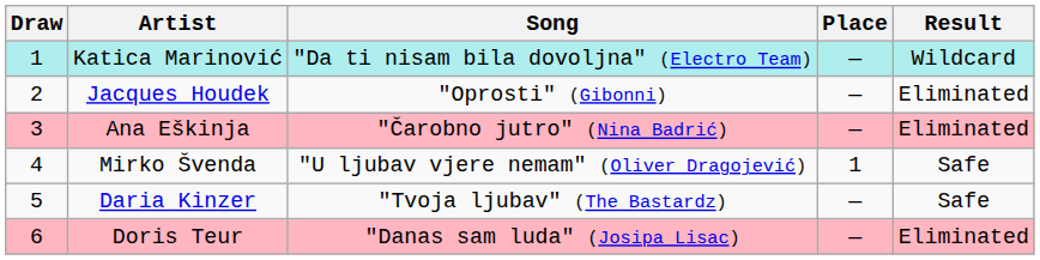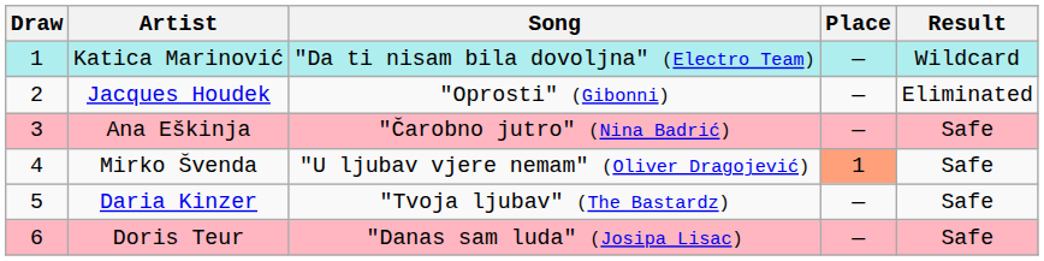Ana Eškinja | Result: Eliminated -> Safe
Mirko Švenda | Place: no background -> lightsalmon background
Doris Teur | Result: Eliminated -> Safe
